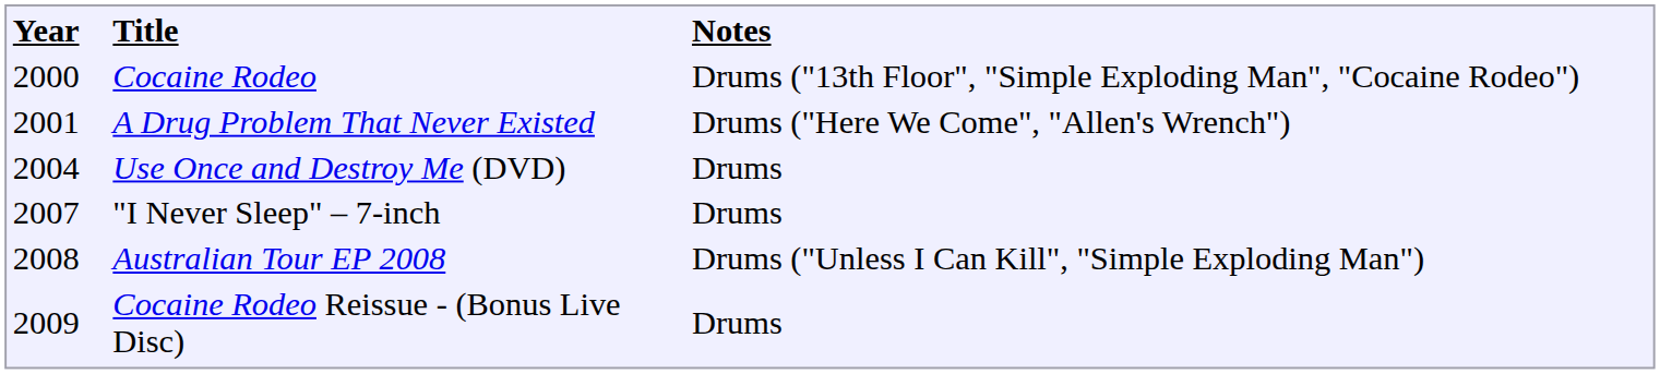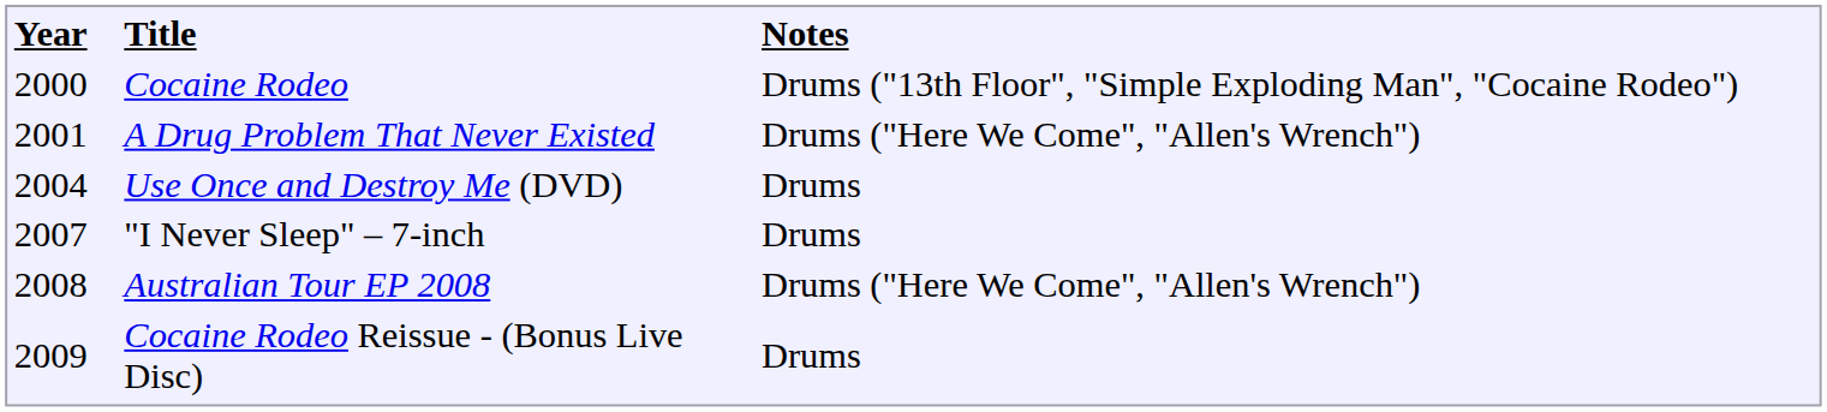Australian Tour EP 2008 | column 3: Drums ("Unless I Can Kill", "Simple Exploding Man") -> Drums ("Here We Come", "Allen's Wrench")
